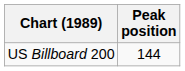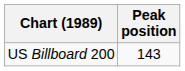US Billboard 200 | Peak position: 144 -> 143
